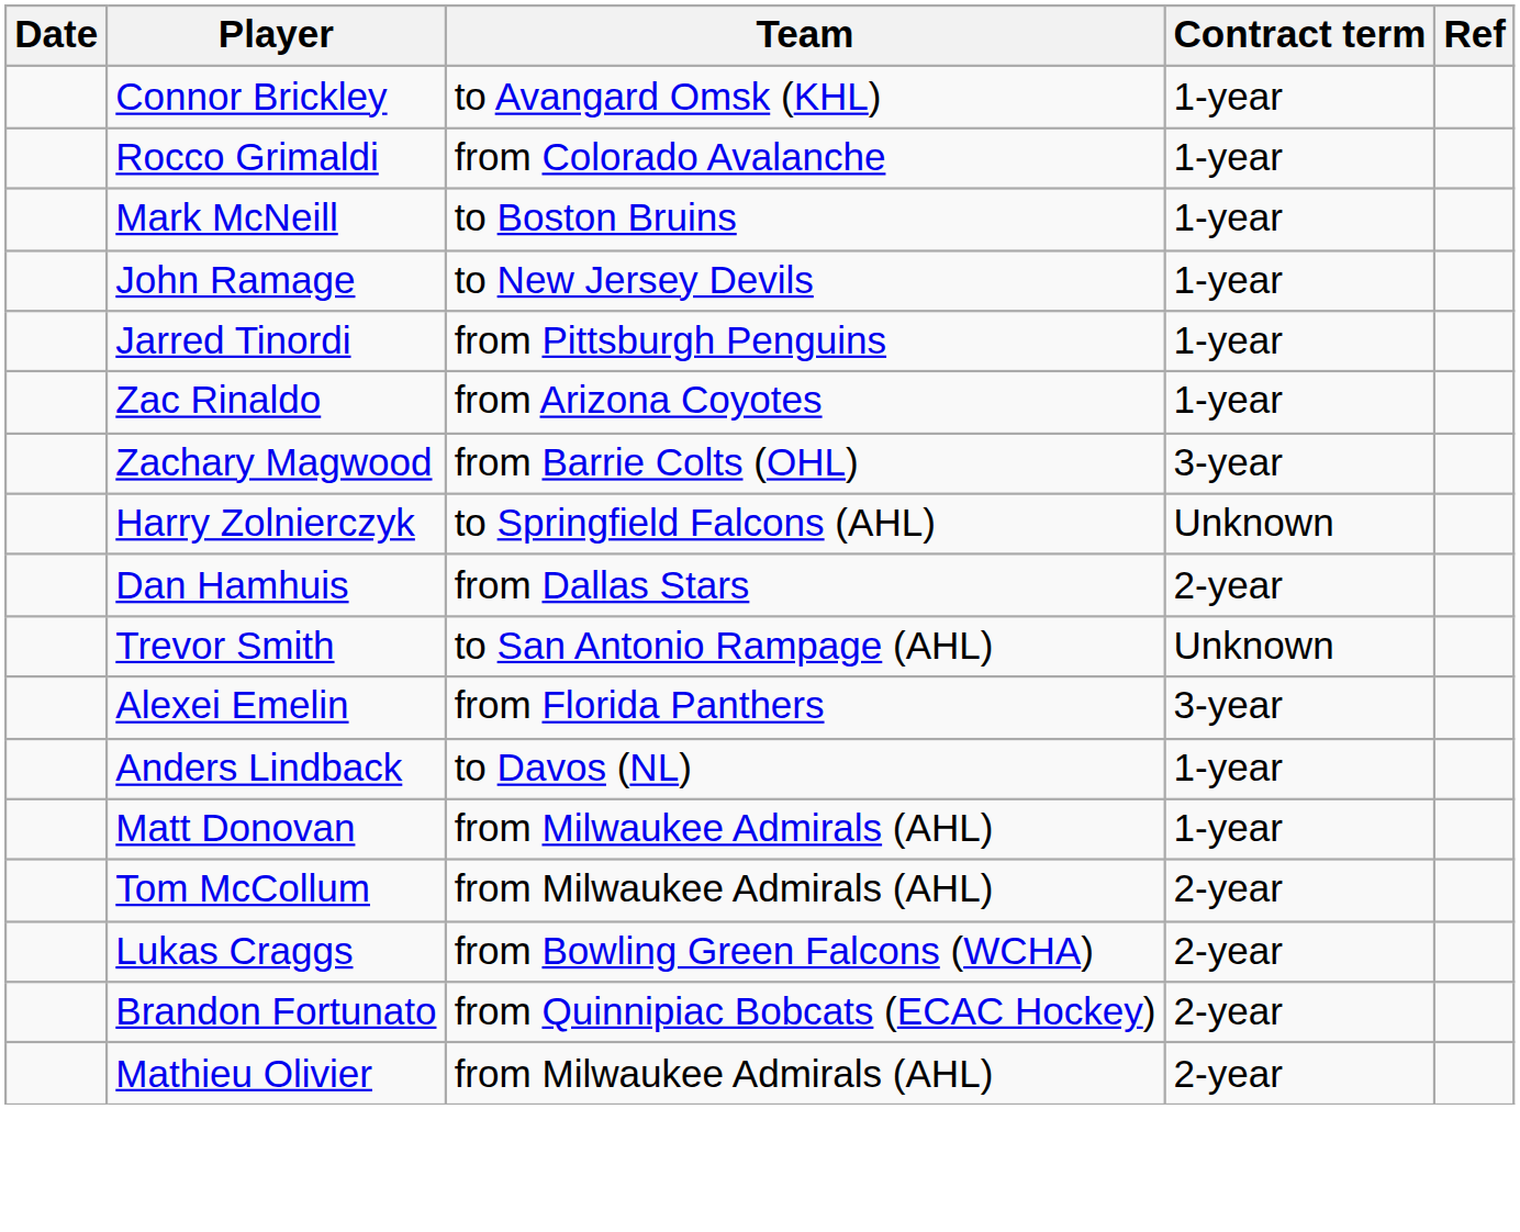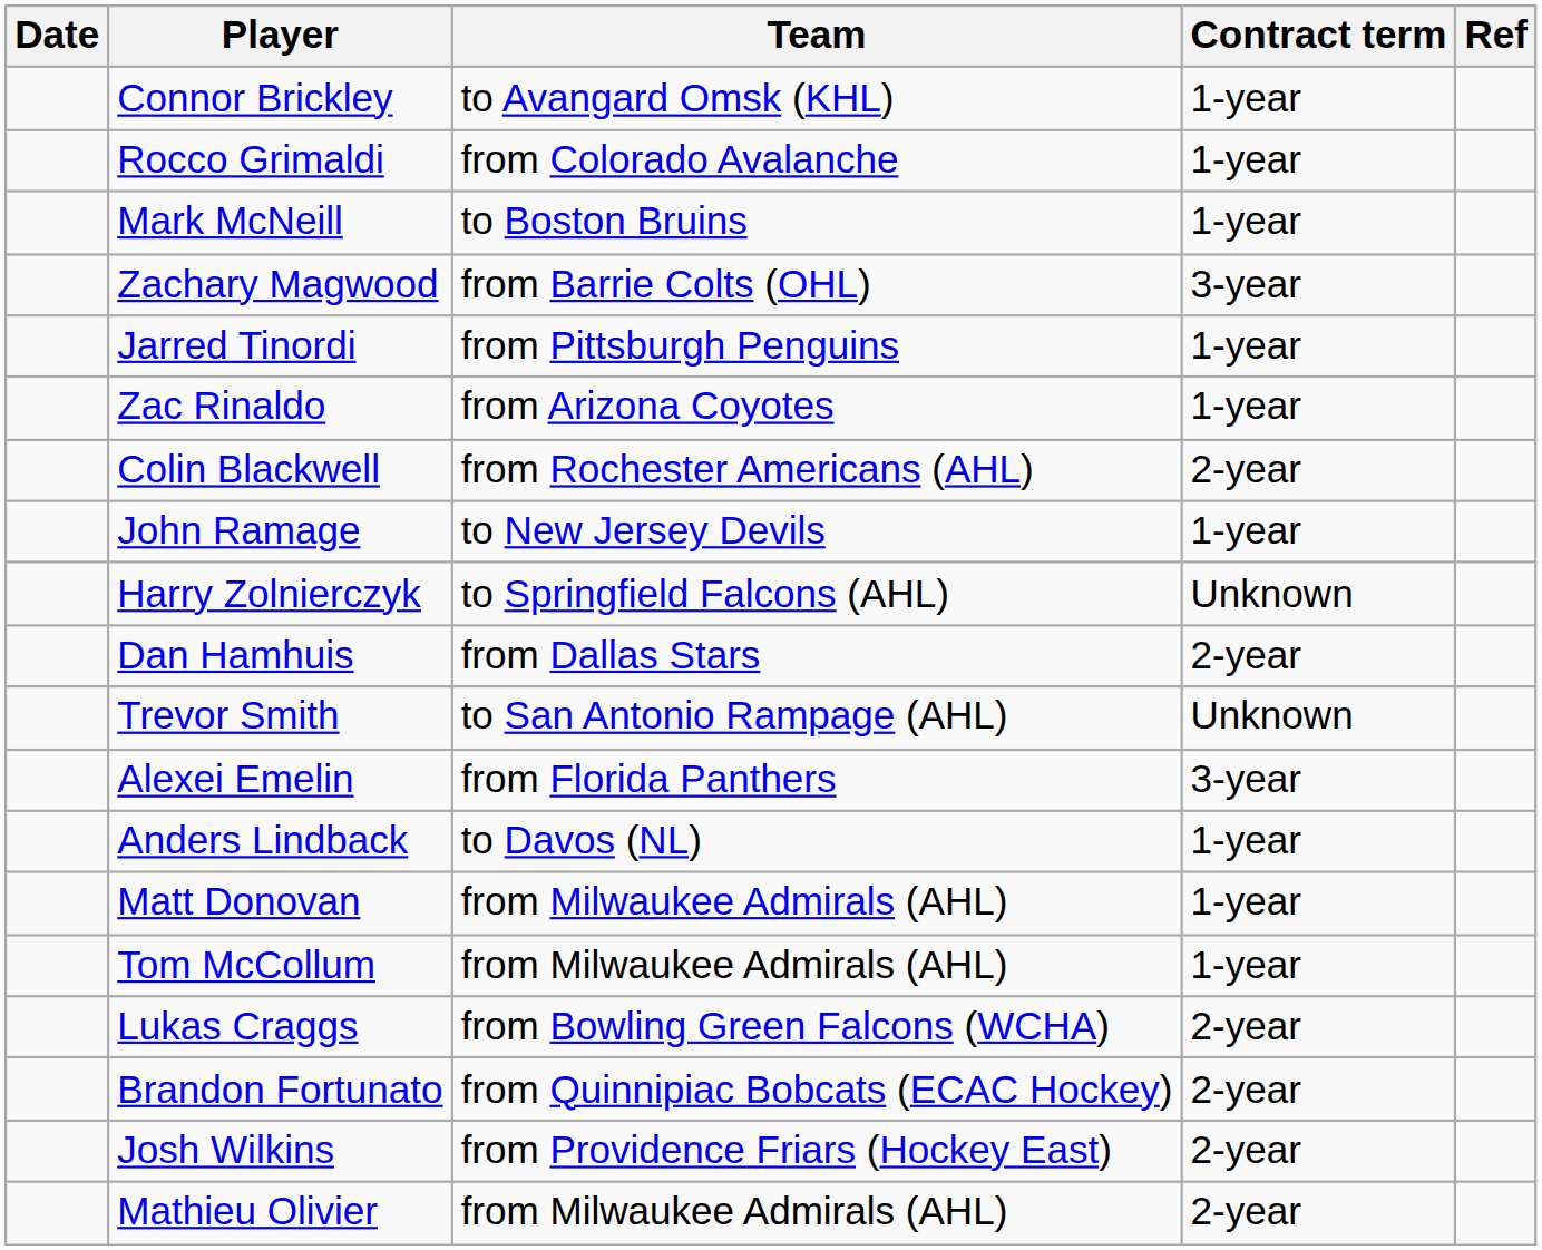rows swapped: John Ramage <-> Zachary Magwood
+ row: Colin Blackwell | from Rochester Americans (AHL) | 2-year
Tom McCollum | Contract term: 2-year -> 1-year
+ row: Josh Wilkins | from Providence Friars (Hockey East) | 2-year
